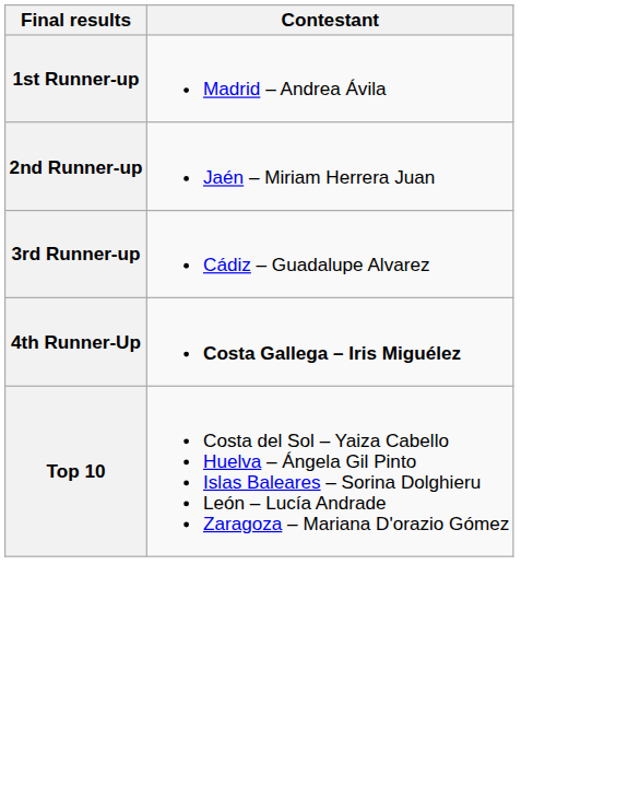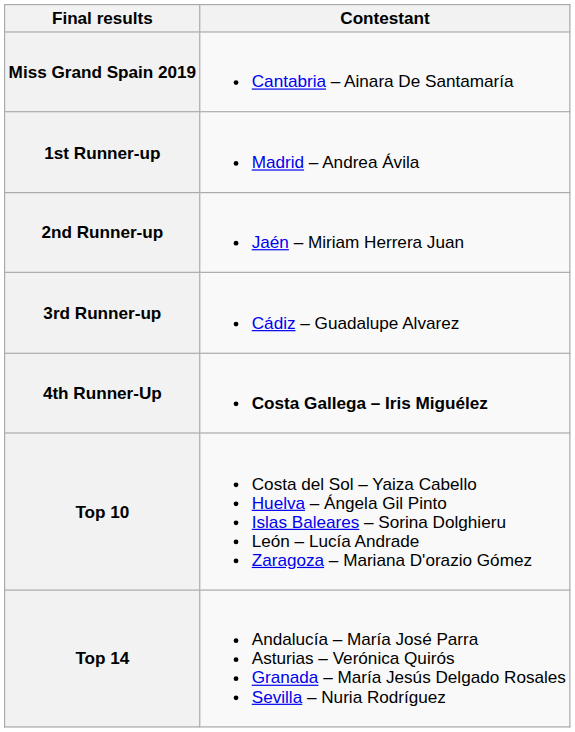+ row: Miss Grand Spain 2019 | Cantabria – Ainara De Santamaría
+ row: Top 14 | Andalucía – María José Parra Asturias – Verónica Quirós Granada – María Jesús Delgado Rosales Sevilla – Nuria Rodríguez
